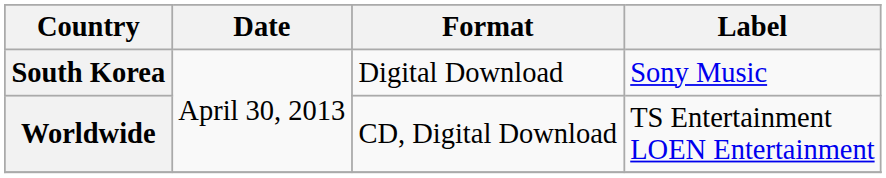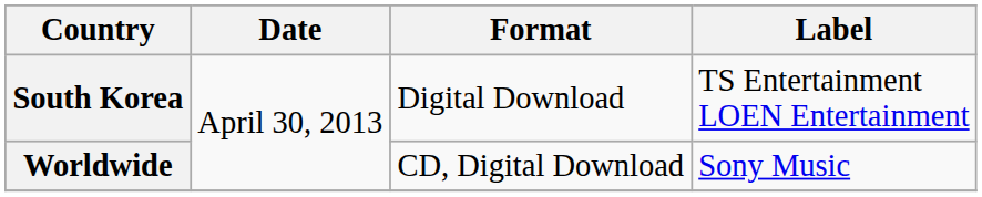South Korea | Label: Sony Music -> TS Entertainment LOEN Entertainment
Worldwide | Label: TS Entertainment LOEN Entertainment -> Sony Music
